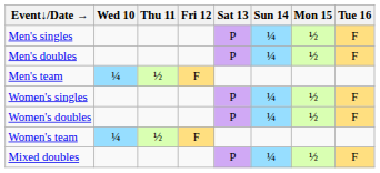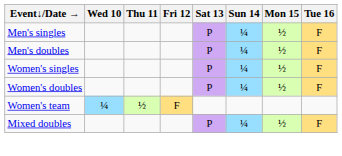- row: Men's team | ¼ | ½ | F
